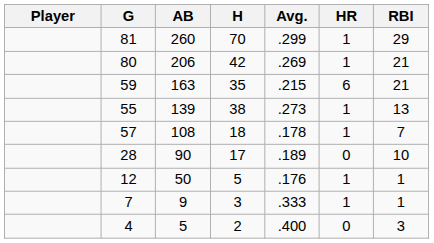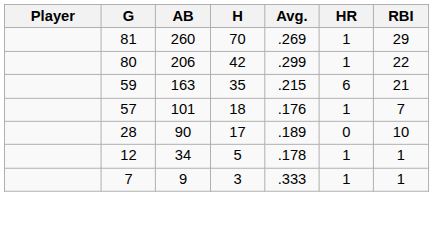81 | Avg.: .299 -> .269
80 | Avg.: .269 -> .299
80 | RBI: 21 -> 22
- row: 55 | 139 | 38 | .273 | 1 | 13
57 | AB: 108 -> 101
57 | Avg.: .178 -> .176
12 | AB: 50 -> 34
12 | Avg.: .176 -> .178
- row: 4 | 5 | 2 | .400 | 0 | 3
